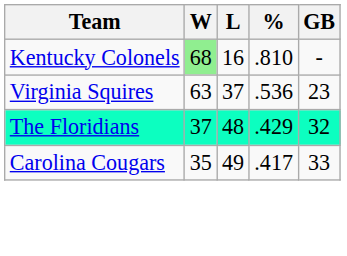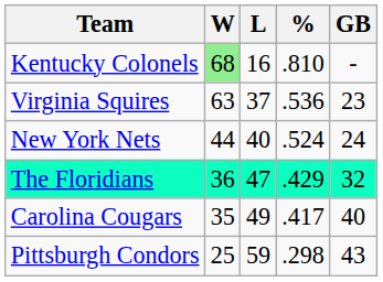+ row: New York Nets | 44 | 40 | .524 | 24
The Floridians | W: 37 -> 36
The Floridians | L: 48 -> 47
Carolina Cougars | GB: 33 -> 40
+ row: Pittsburgh Condors | 25 | 59 | .298 | 43
